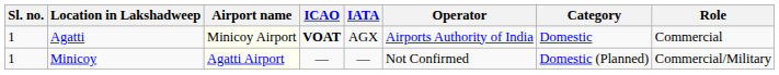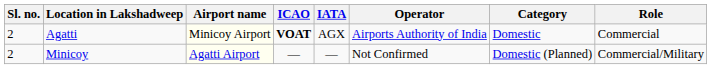Agatti | Sl. no.: 1 -> 2
Minicoy | Sl. no.: 1 -> 2
